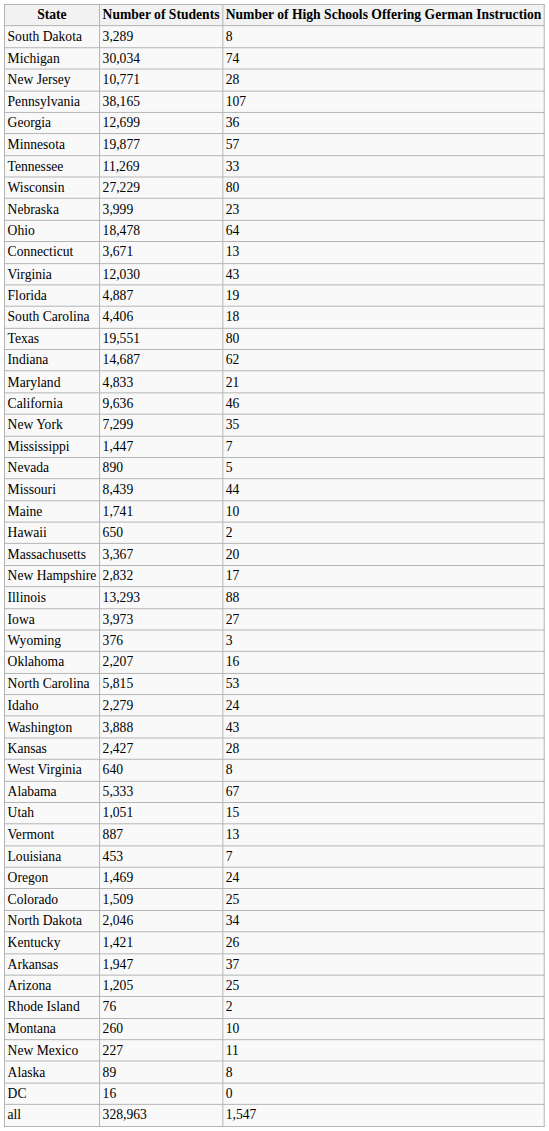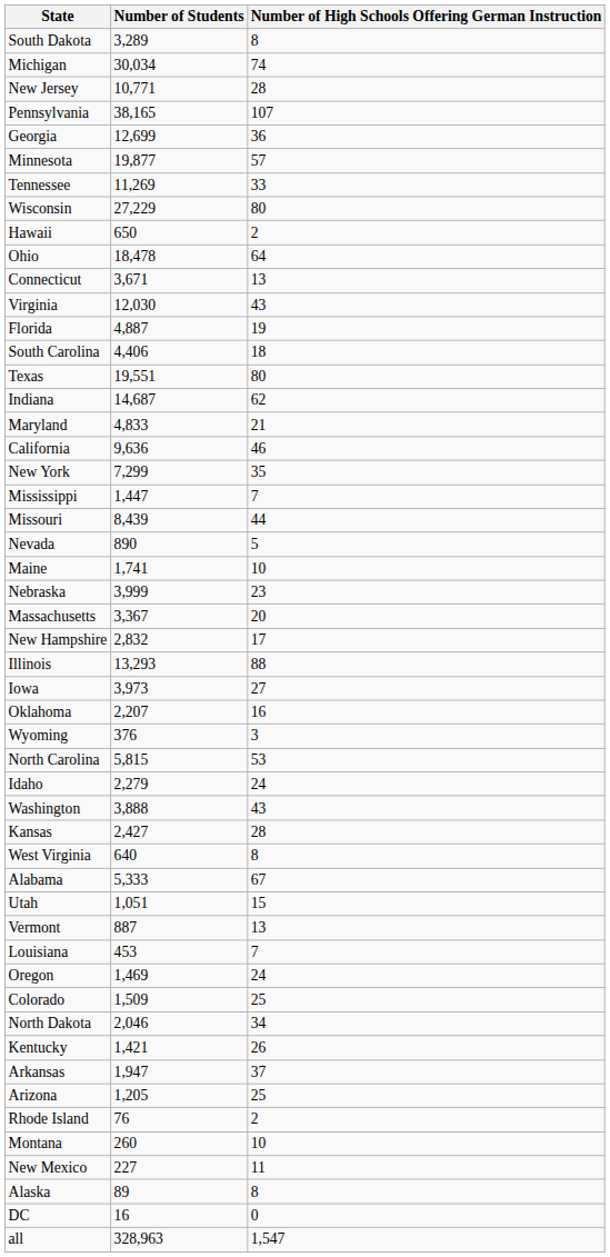rows swapped: Hawaii <-> Nebraska
rows swapped: Missouri <-> Nevada
rows swapped: Oklahoma <-> Wyoming
